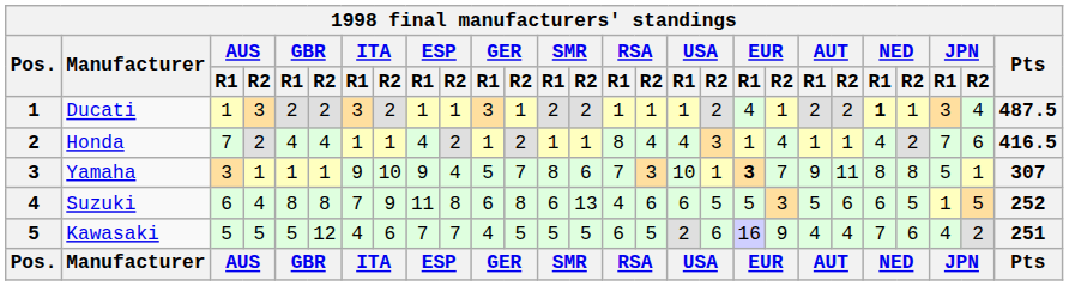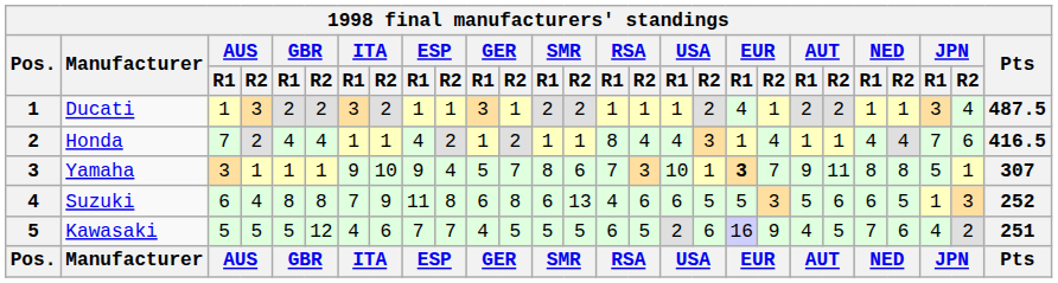Ducati | NED / R1: bold -> normal
Honda | NED / R2: 2 -> 4
Suzuki | JPN / R2: 5 -> 3
Kawasaki | AUT / R2: 4 -> 5
